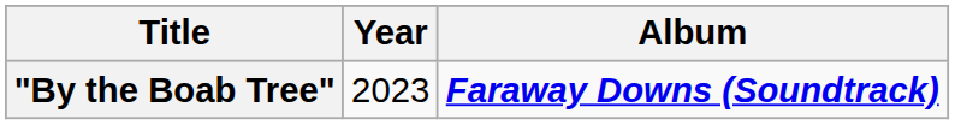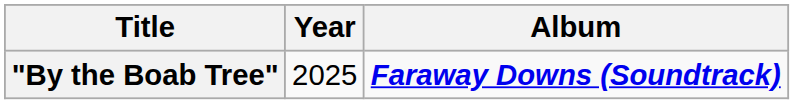"By the Boab Tree" | Year: 2023 -> 2025
